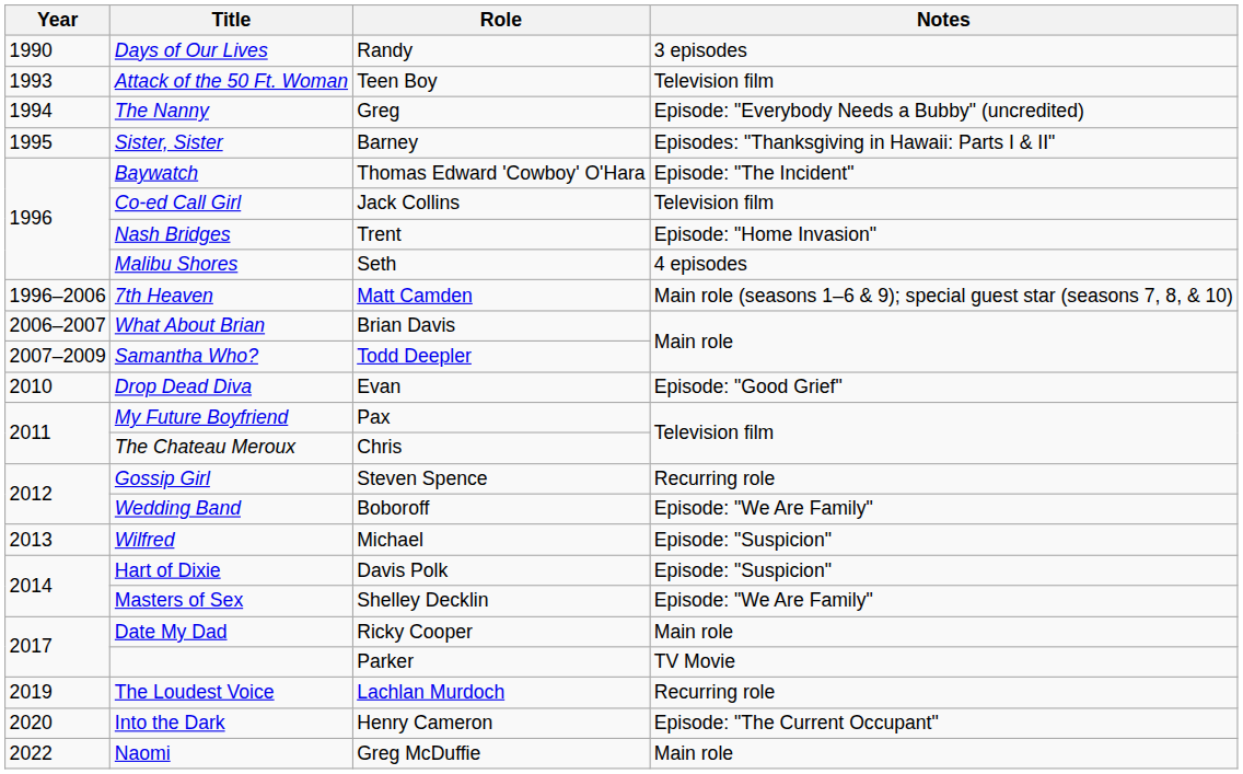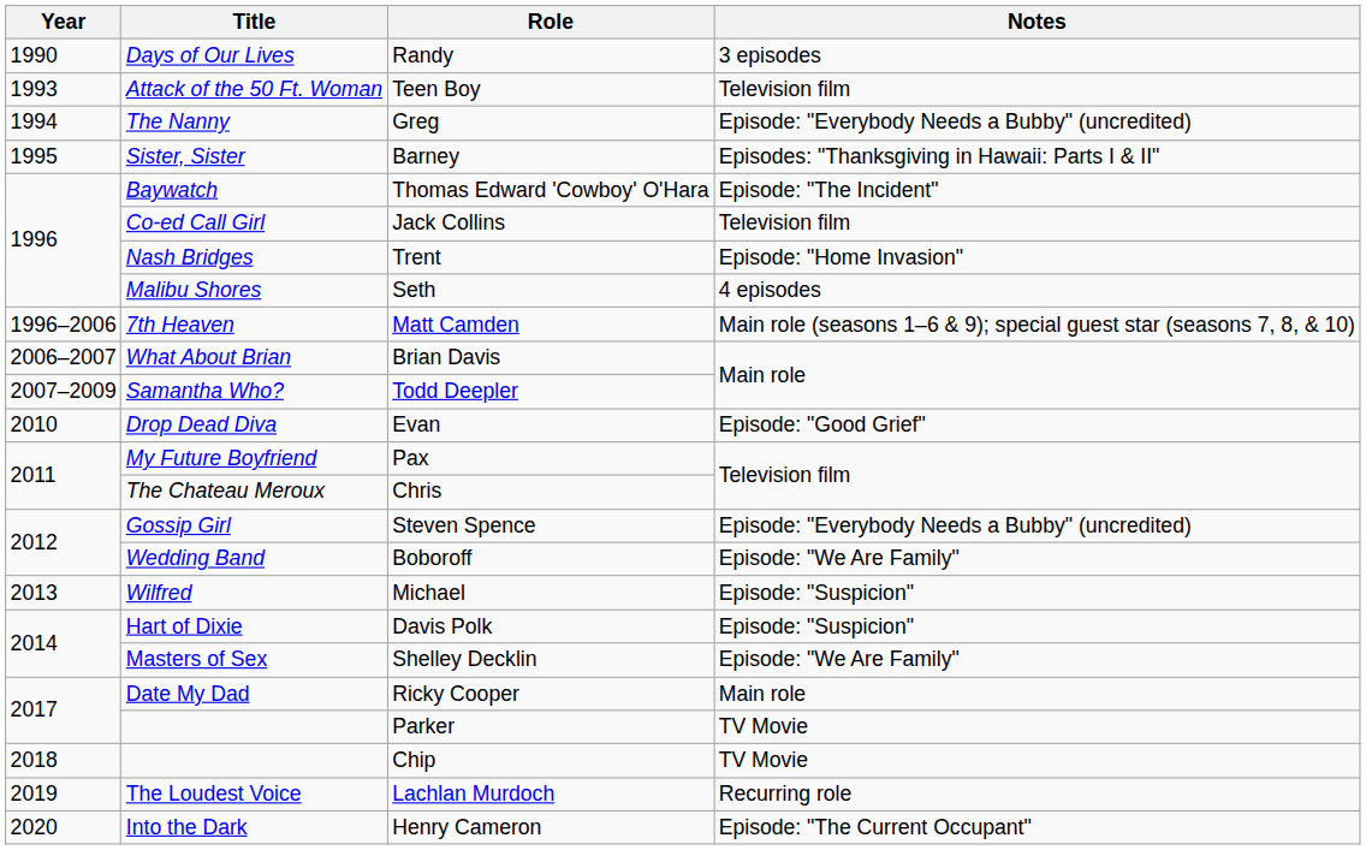Steven Spence | Notes: Recurring role -> Episode: "Everybody Needs a Bubby" (uncredited)
+ row: 2018 | Chip | TV Movie
- row: 2022 | Naomi | Greg McDuffie | Main role
